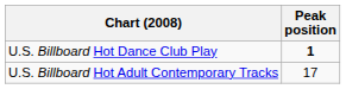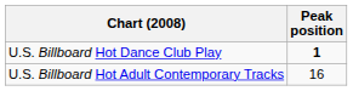U.S. Billboard Hot Adult Contemporary Tracks | Peak position: 17 -> 16
